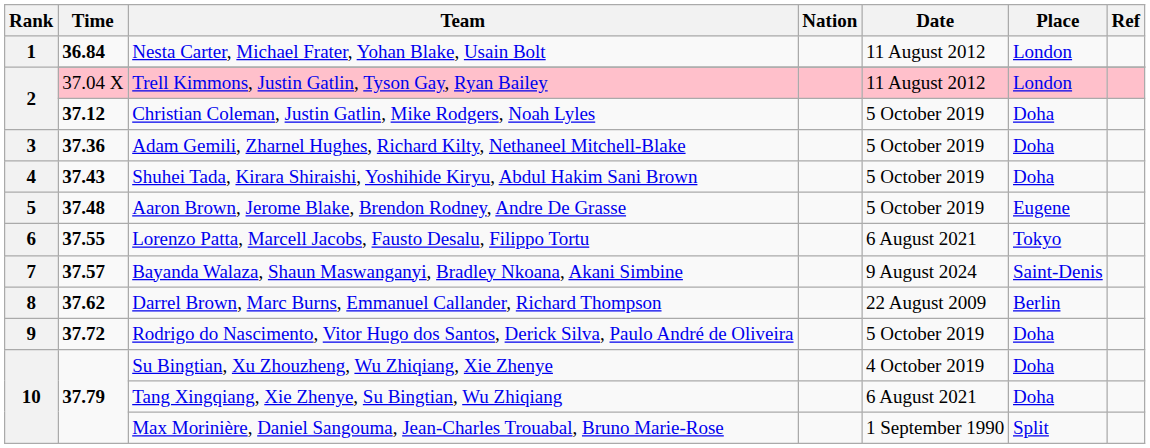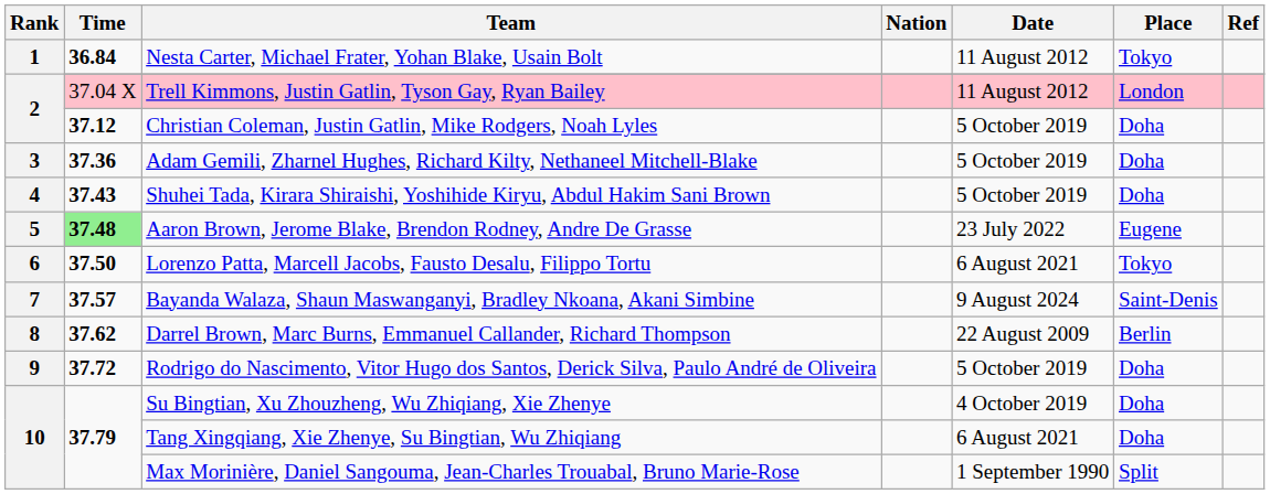Nesta Carter, Michael Frater, Yohan Blake, Usain Bolt | Place: London -> Tokyo
Aaron Brown, Jerome Blake, Brendon Rodney, Andre De Grasse | Time: no background -> lightgreen background
Aaron Brown, Jerome Blake, Brendon Rodney, Andre De Grasse | Date: 5 October 2019 -> 23 July 2022
Lorenzo Patta, Marcell Jacobs, Fausto Desalu, Filippo Tortu | Time: 37.55 -> 37.50
